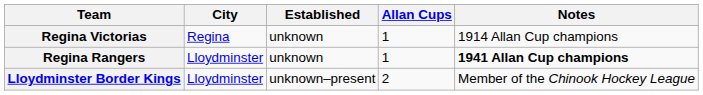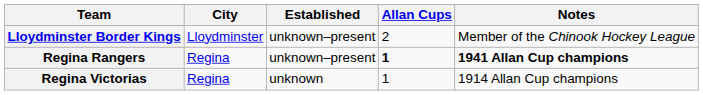rows swapped: Lloydminster Border Kings <-> Regina Victorias
Regina Rangers | City: Lloydminster -> Regina
Regina Rangers | Established: unknown -> unknown–present
Regina Rangers | Allan Cups: normal -> bold
